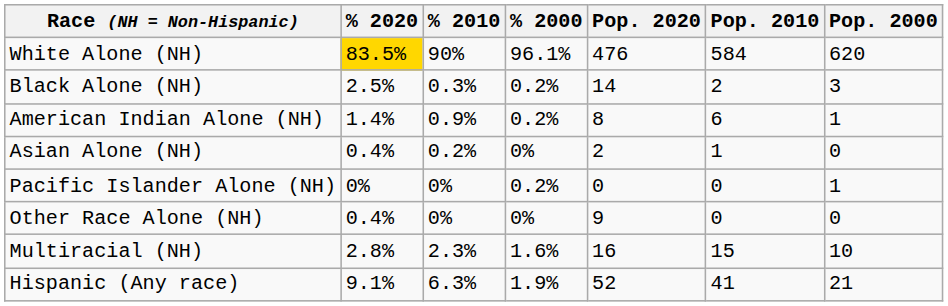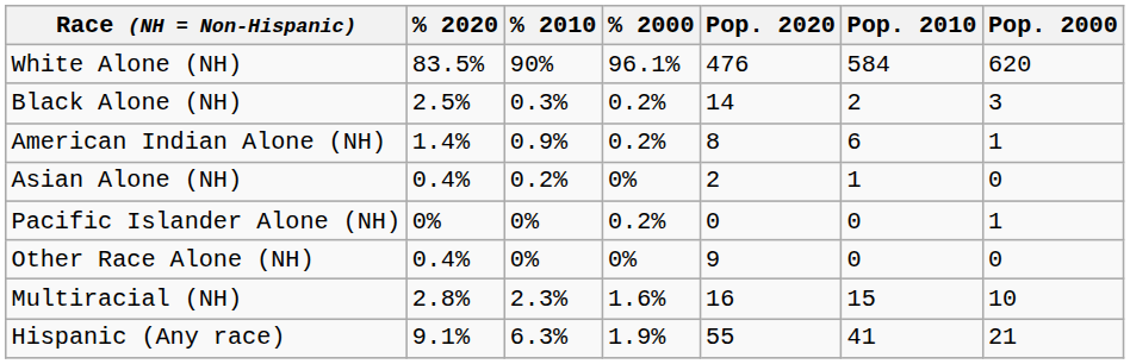White Alone (NH) | % 2020: gold background -> no background
Hispanic (Any race) | Pop. 2020: 52 -> 55
